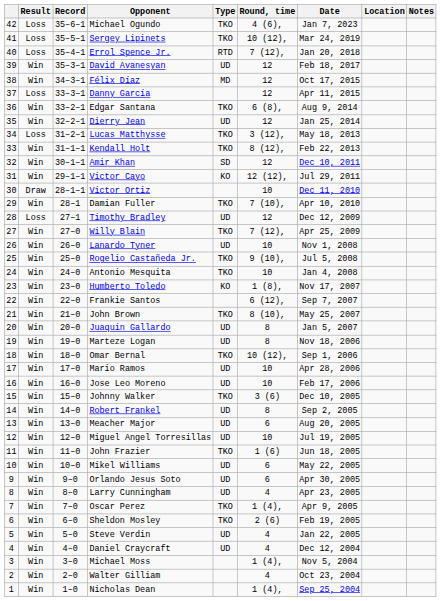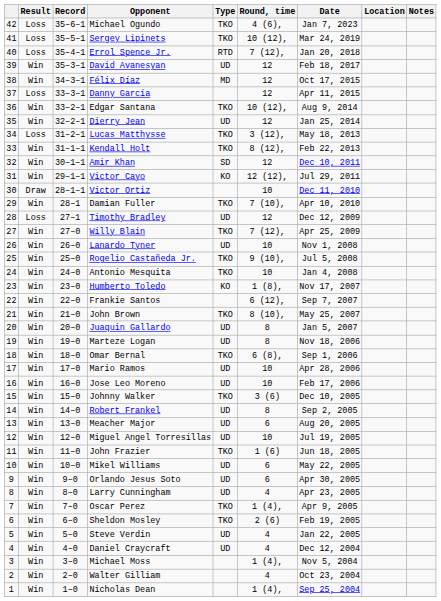Edgar Santana | Round, time: 6 (8), -> 10 (12),
Omar Bernal | Round, time: 10 (12), -> 6 (8),
